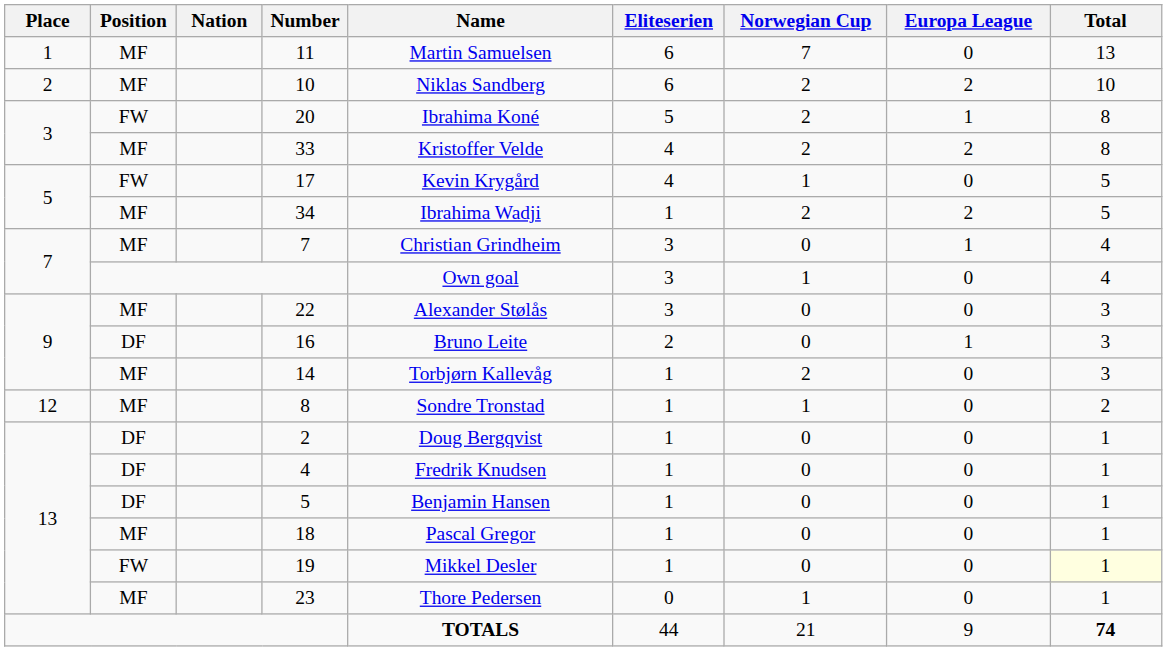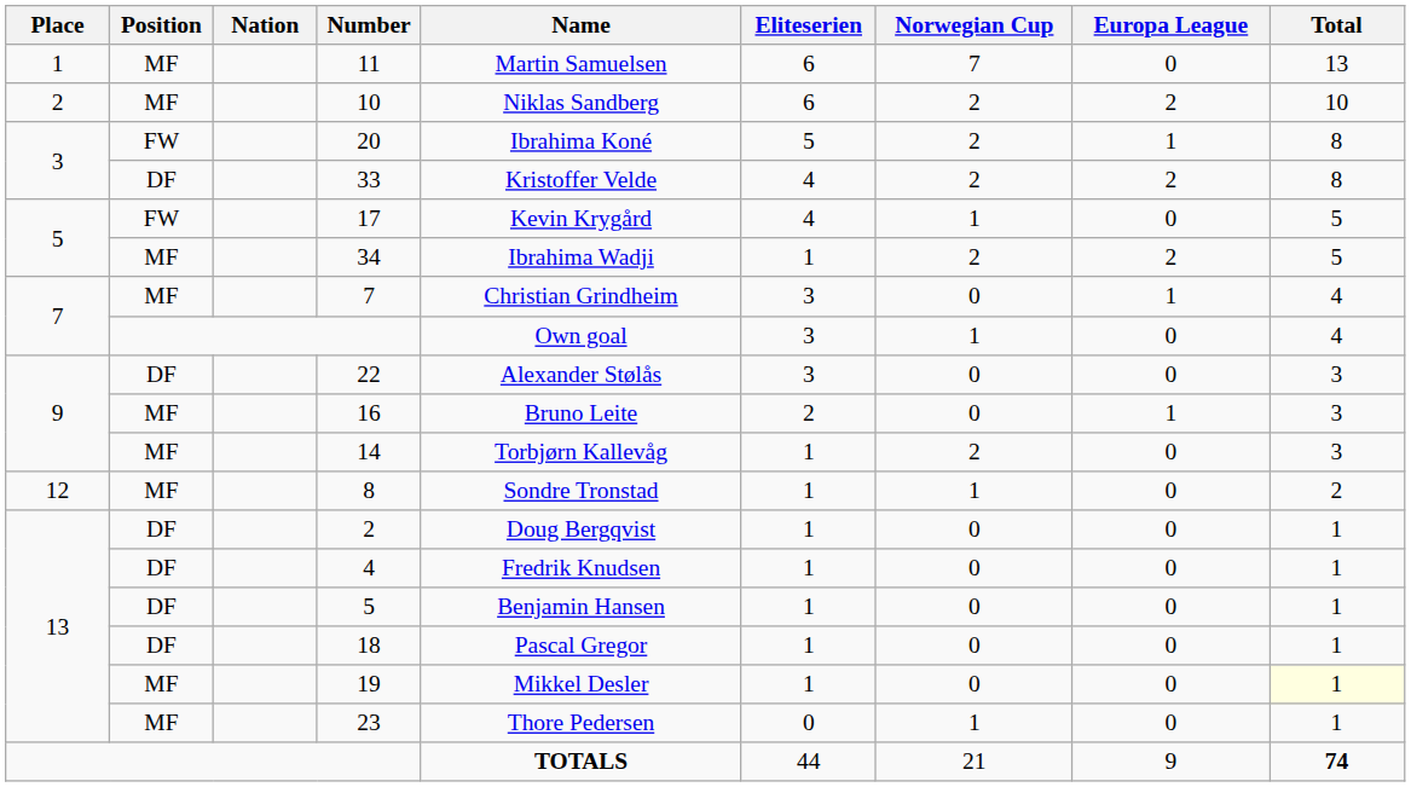33 | Position: MF -> DF
22 | Position: MF -> DF
16 | Position: DF -> MF
18 | Position: MF -> DF
19 | Position: FW -> MF
